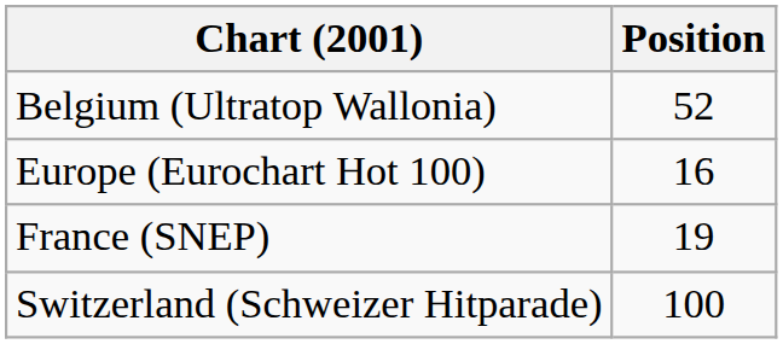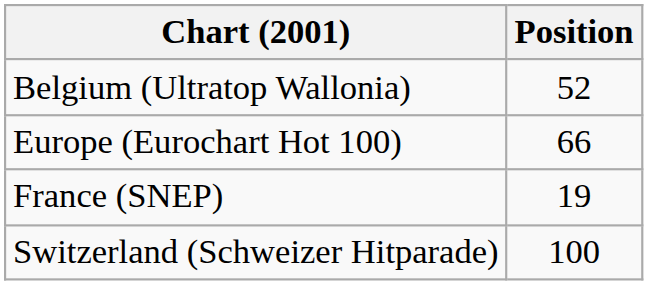Europe (Eurochart Hot 100) | Position: 16 -> 66
